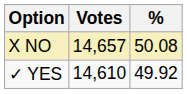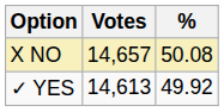✓ YES | Votes: 14,610 -> 14,613
